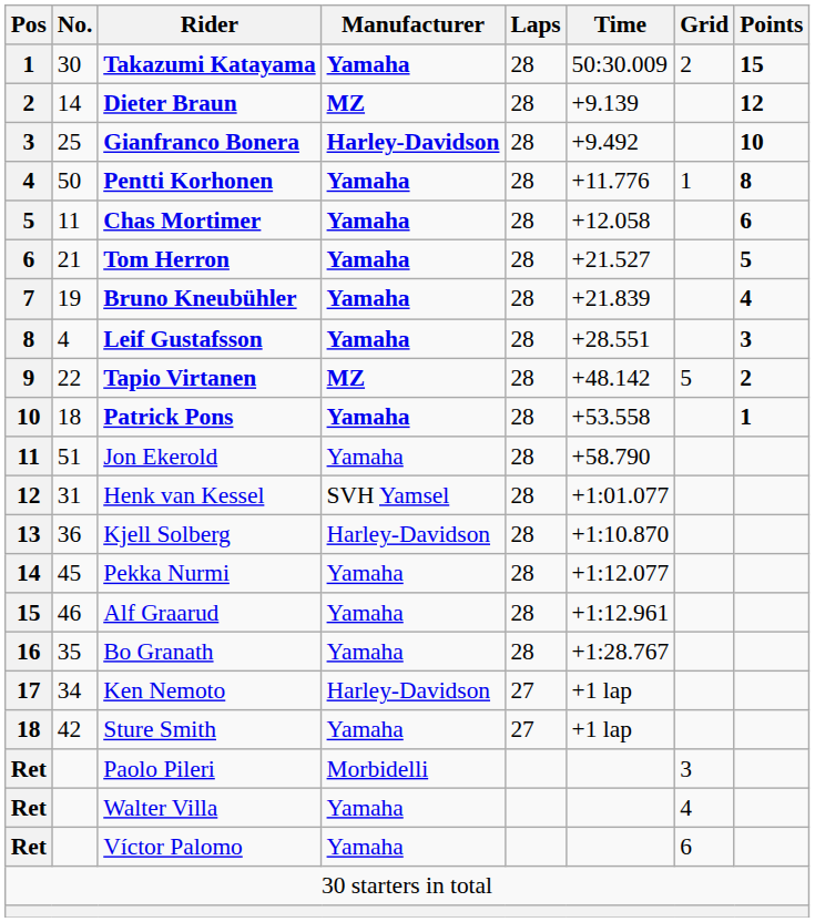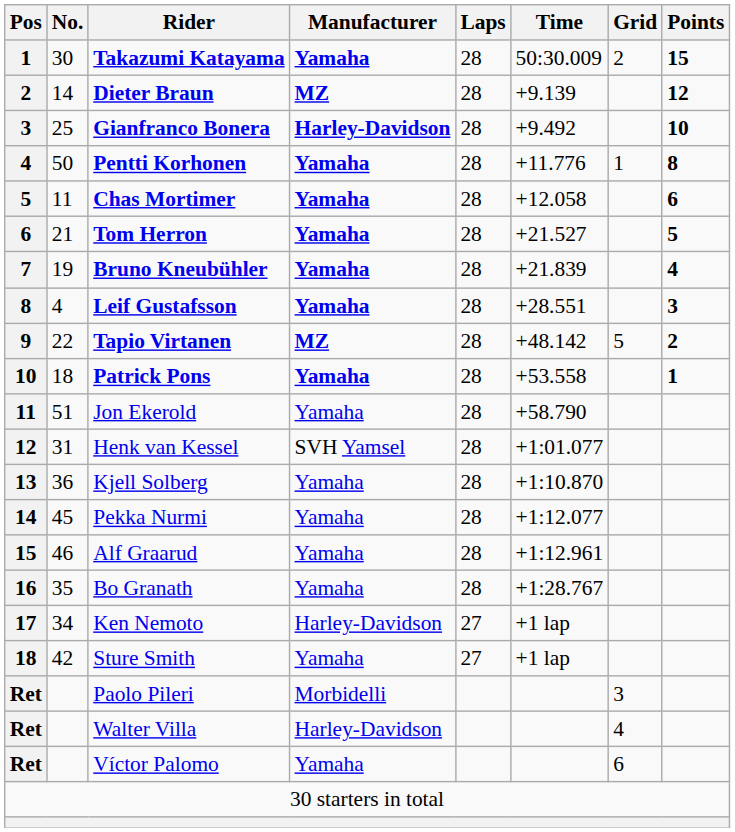Kjell Solberg | Manufacturer: Harley-Davidson -> Yamaha
Walter Villa | Manufacturer: Yamaha -> Harley-Davidson
